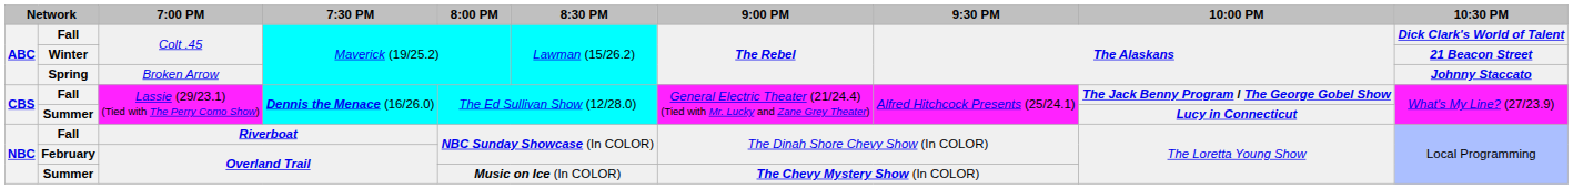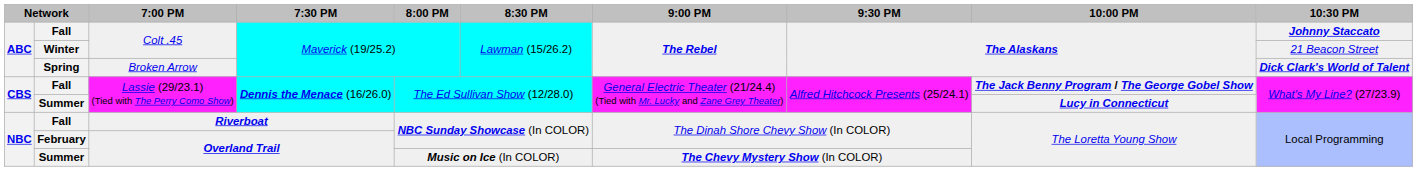Fall / Colt .45 | 10:30 PM: Dick Clark's World of Talent -> Johnny Staccato
Winter | 10:30 PM: bold -> normal
Spring | 10:30 PM: Johnny Staccato -> Dick Clark's World of Talent
